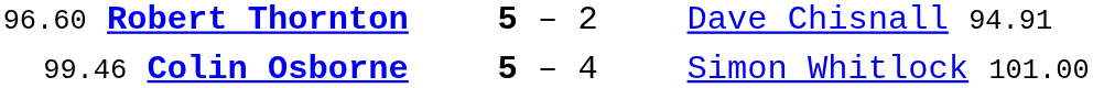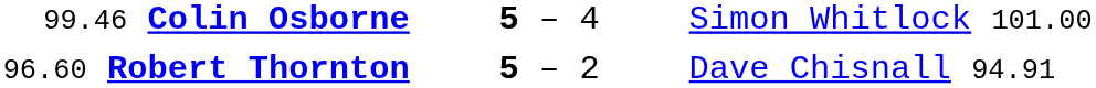rows swapped: 99.46 Colin Osborne <-> 96.60 Robert Thornton
